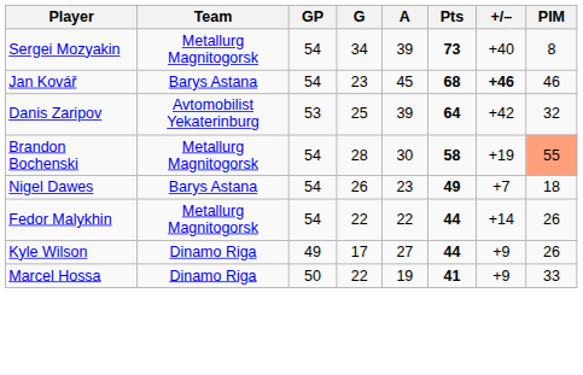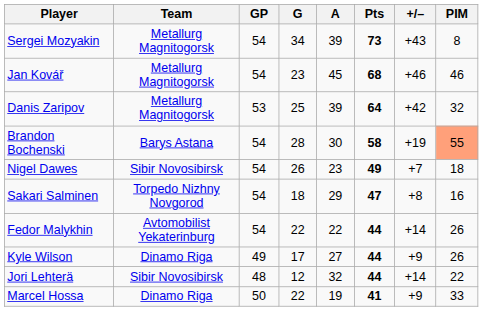Sergei Mozyakin | +/–: +40 -> +43
Jan Kovář | Team: Barys Astana -> Metallurg Magnitogorsk
Jan Kovář | +/–: bold -> normal
Danis Zaripov | Team: Avtomobilist Yekaterinburg -> Metallurg Magnitogorsk
Brandon Bochenski | Team: Metallurg Magnitogorsk -> Barys Astana
Nigel Dawes | Team: Barys Astana -> Sibir Novosibirsk
+ row: Sakari Salminen | Torpedo Nizhny Novgorod | 54 | 18 | 29 | 47 | +8 | 16
Fedor Malykhin | Team: Metallurg Magnitogorsk -> Avtomobilist Yekaterinburg
+ row: Jori Lehterä | Sibir Novosibirsk | 48 | 12 | 32 | 44 | +14 | 22
